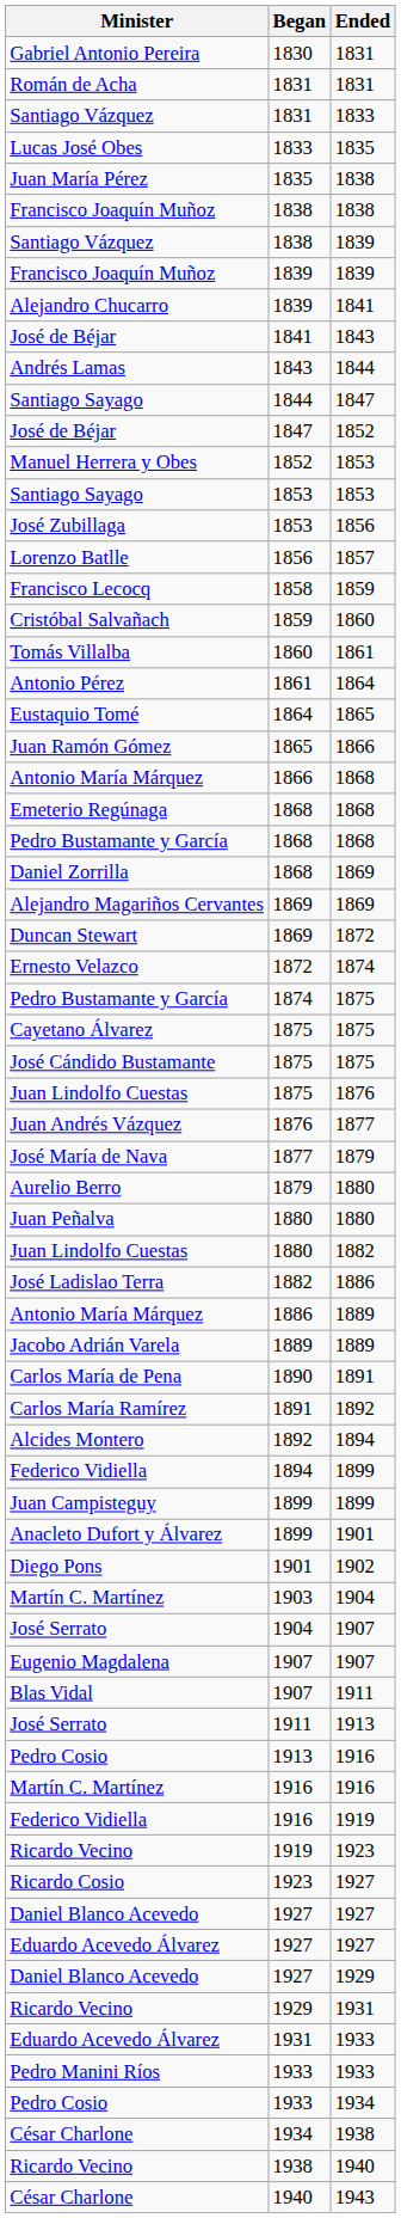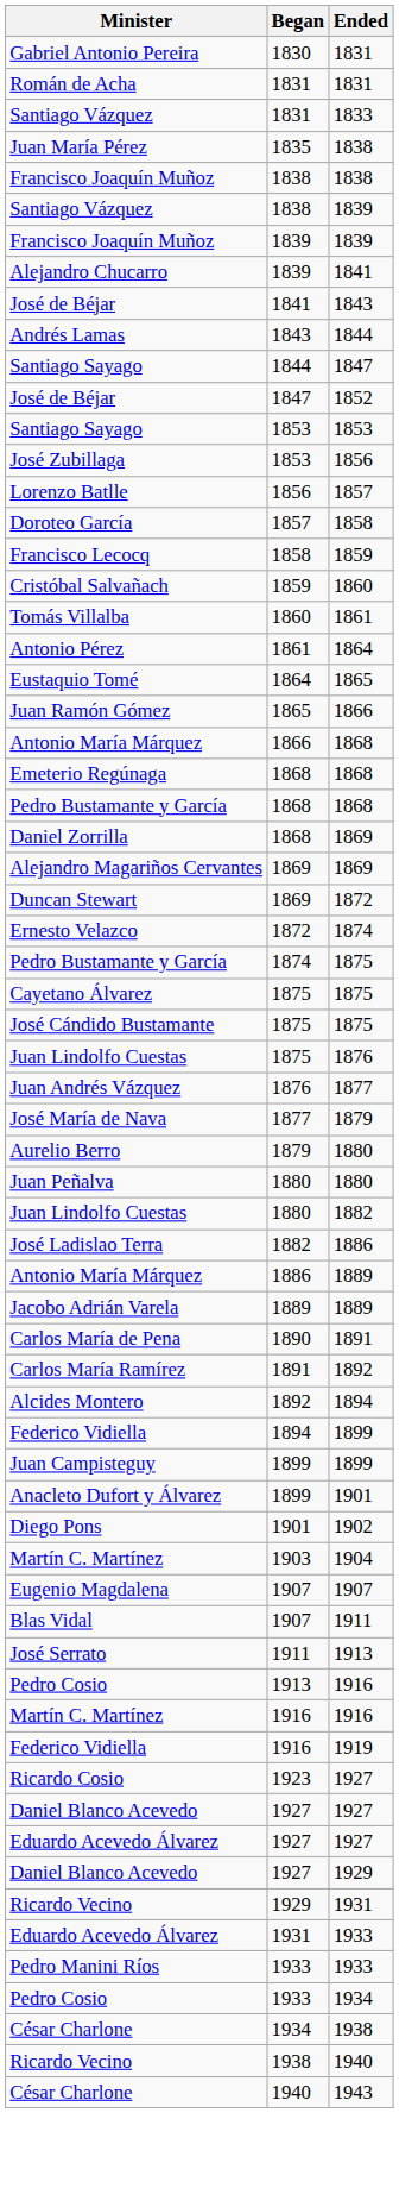- row: Lucas José Obes | 1833 | 1835
- row: Manuel Herrera y Obes | 1852 | 1853
+ row: Doroteo García | 1857 | 1858
- row: José Serrato | 1904 | 1907
- row: Ricardo Vecino | 1919 | 1923
